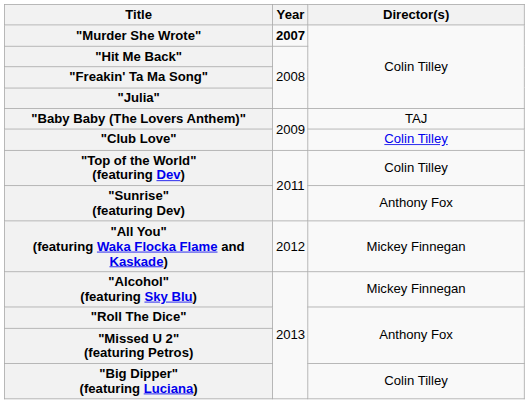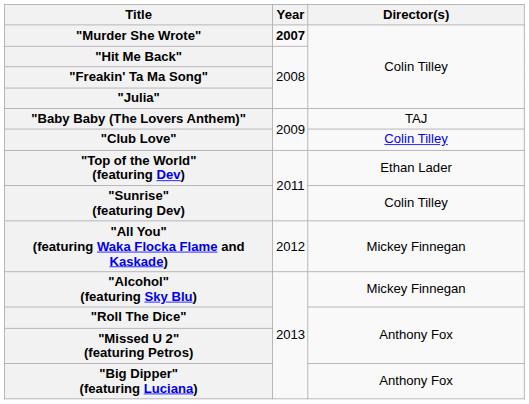"Top of the World" (featuring Dev) | Director(s): Colin Tilley -> Ethan Lader
"Sunrise" (featuring Dev) | Director(s): Anthony Fox -> Colin Tilley
"Big Dipper" (featuring Luciana) | Director(s): Colin Tilley -> Anthony Fox
